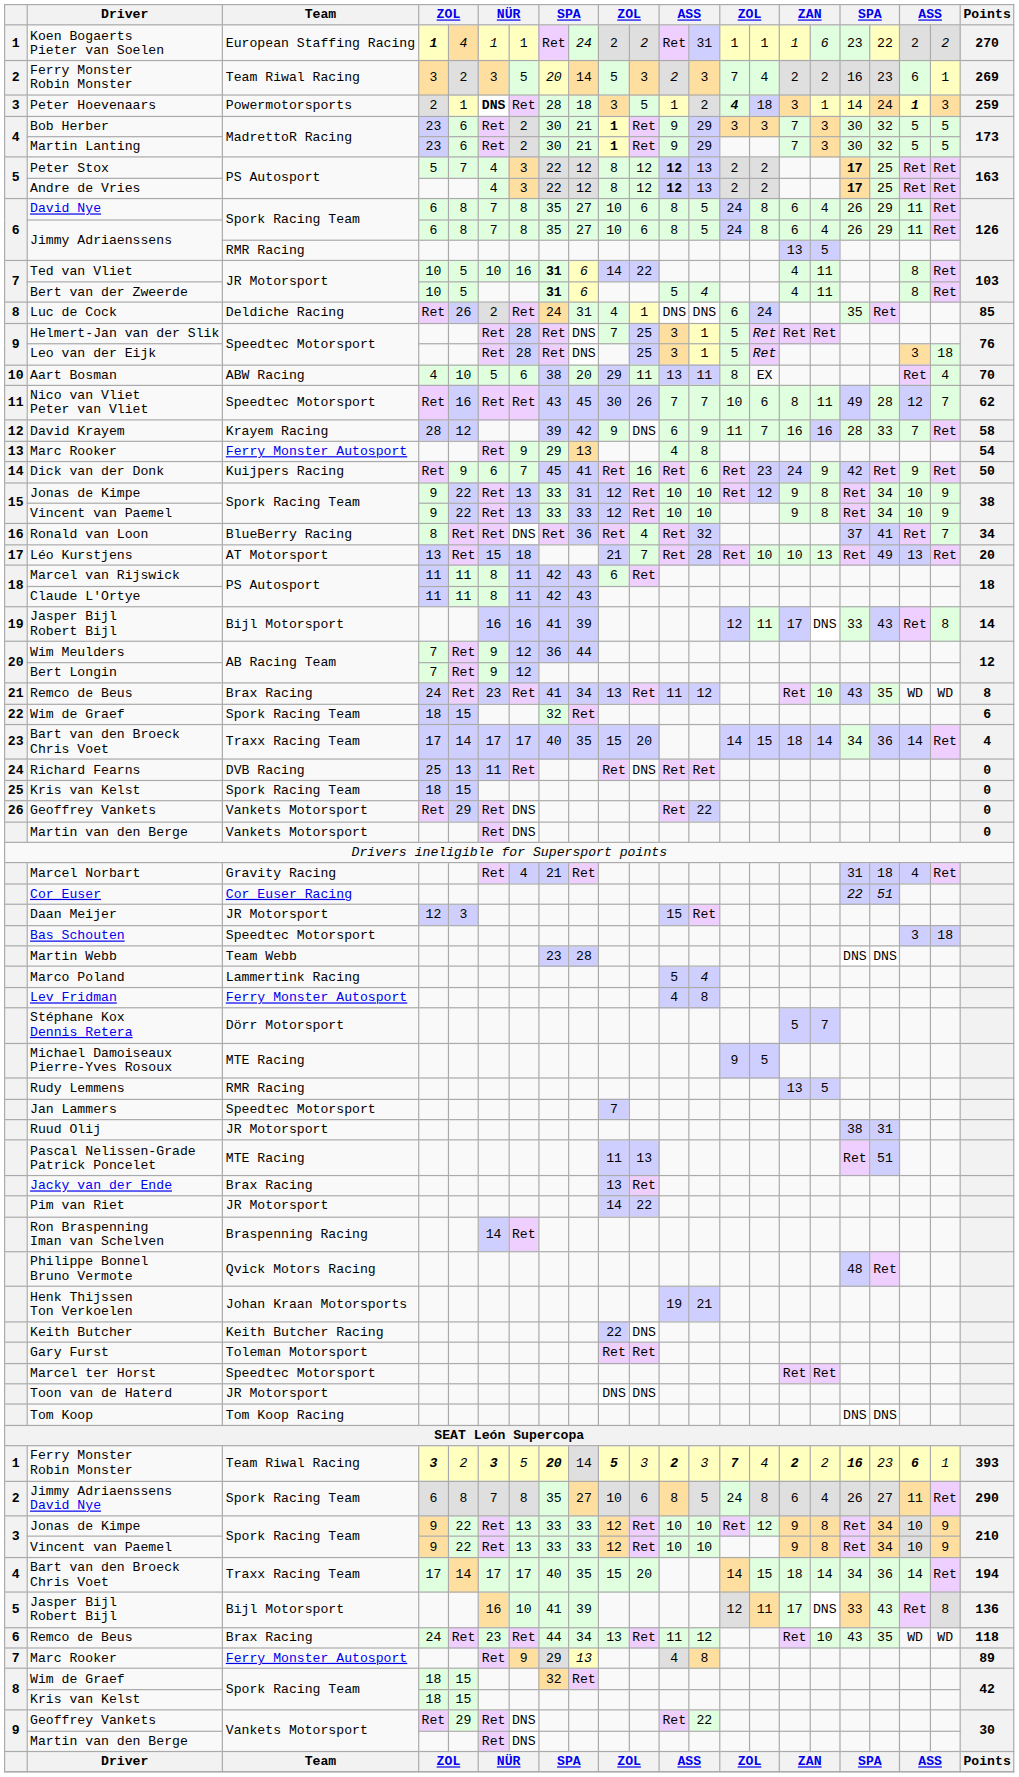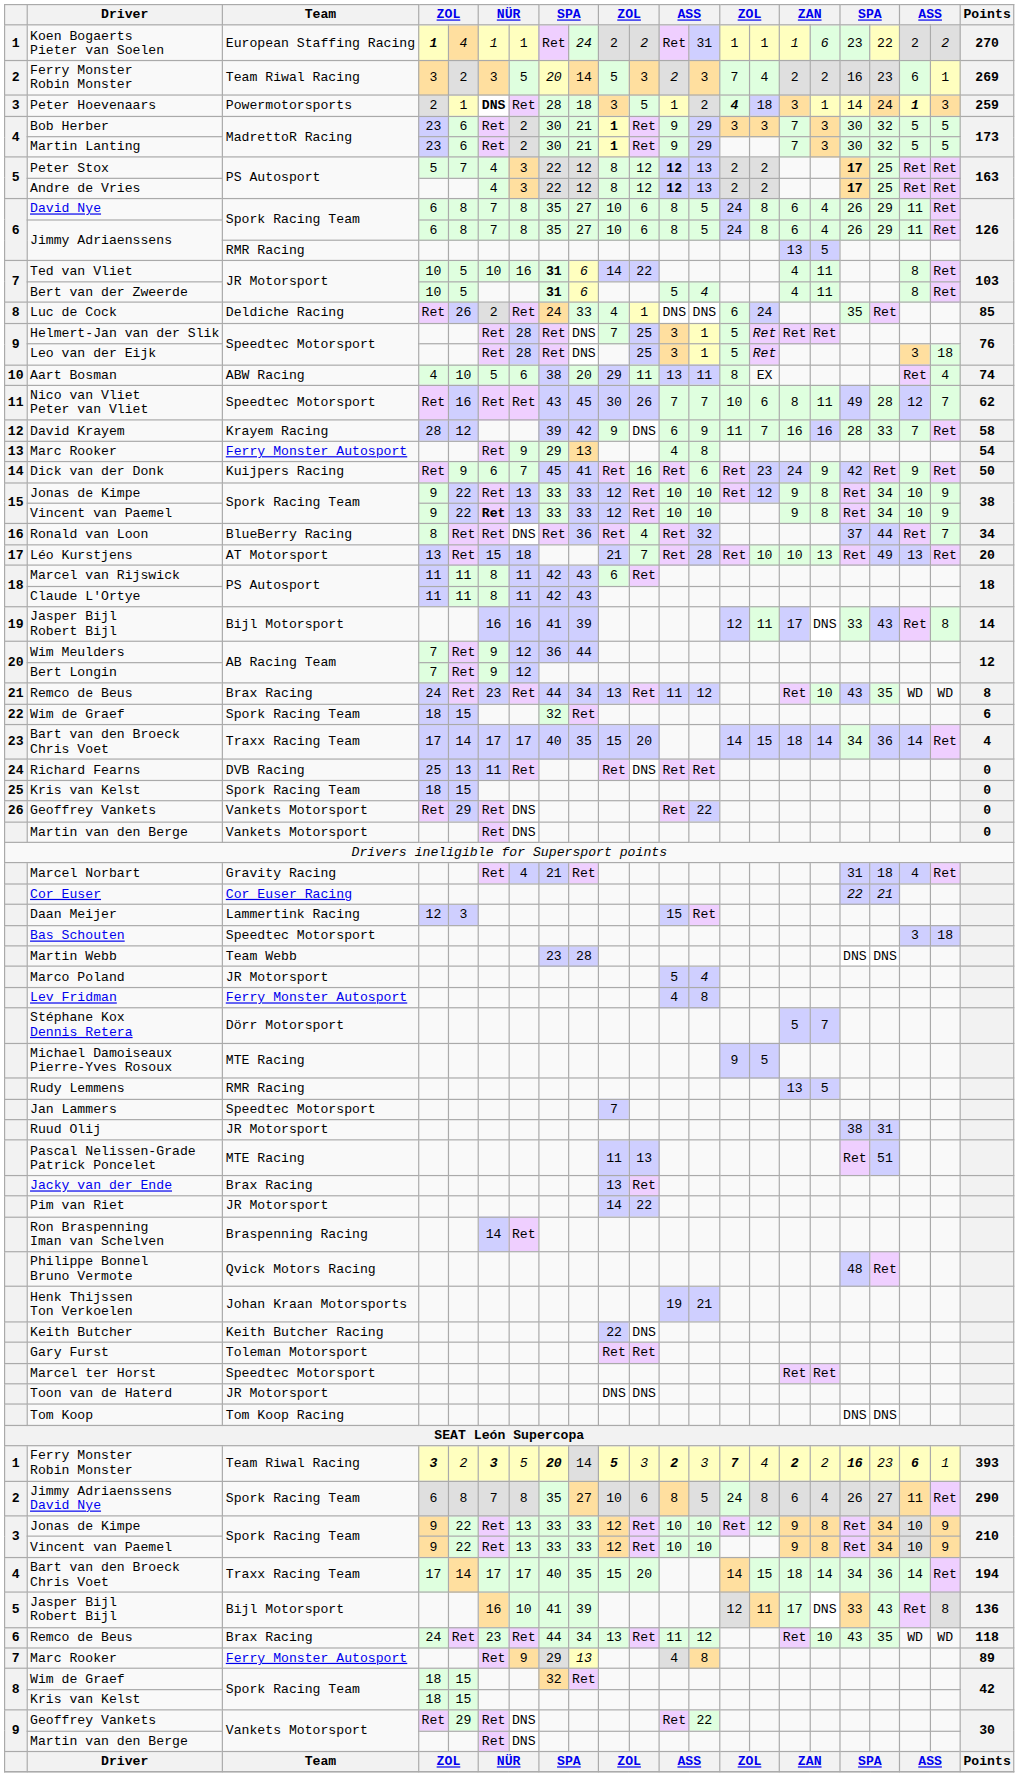Luc de Cock | column 9: 31 -> 33
Aart Bosman | Points: 70 -> 74
15 / Jonas de Kimpe | column 9: 31 -> 33
15 / Vincent van Paemel | column 6: normal -> bold
Ronald van Loon | column 19: 41 -> 44
21 / Remco de Beus | column 8: 41 -> 44
Cor Euser | column 19: 51 -> 21
Daan Meijer | Team: JR Motorsport -> Lammertink Racing
Marco Poland | Team: Lammertink Racing -> JR Motorsport
